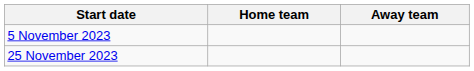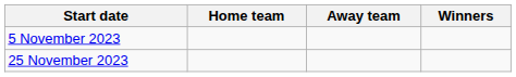+ column: Winners
